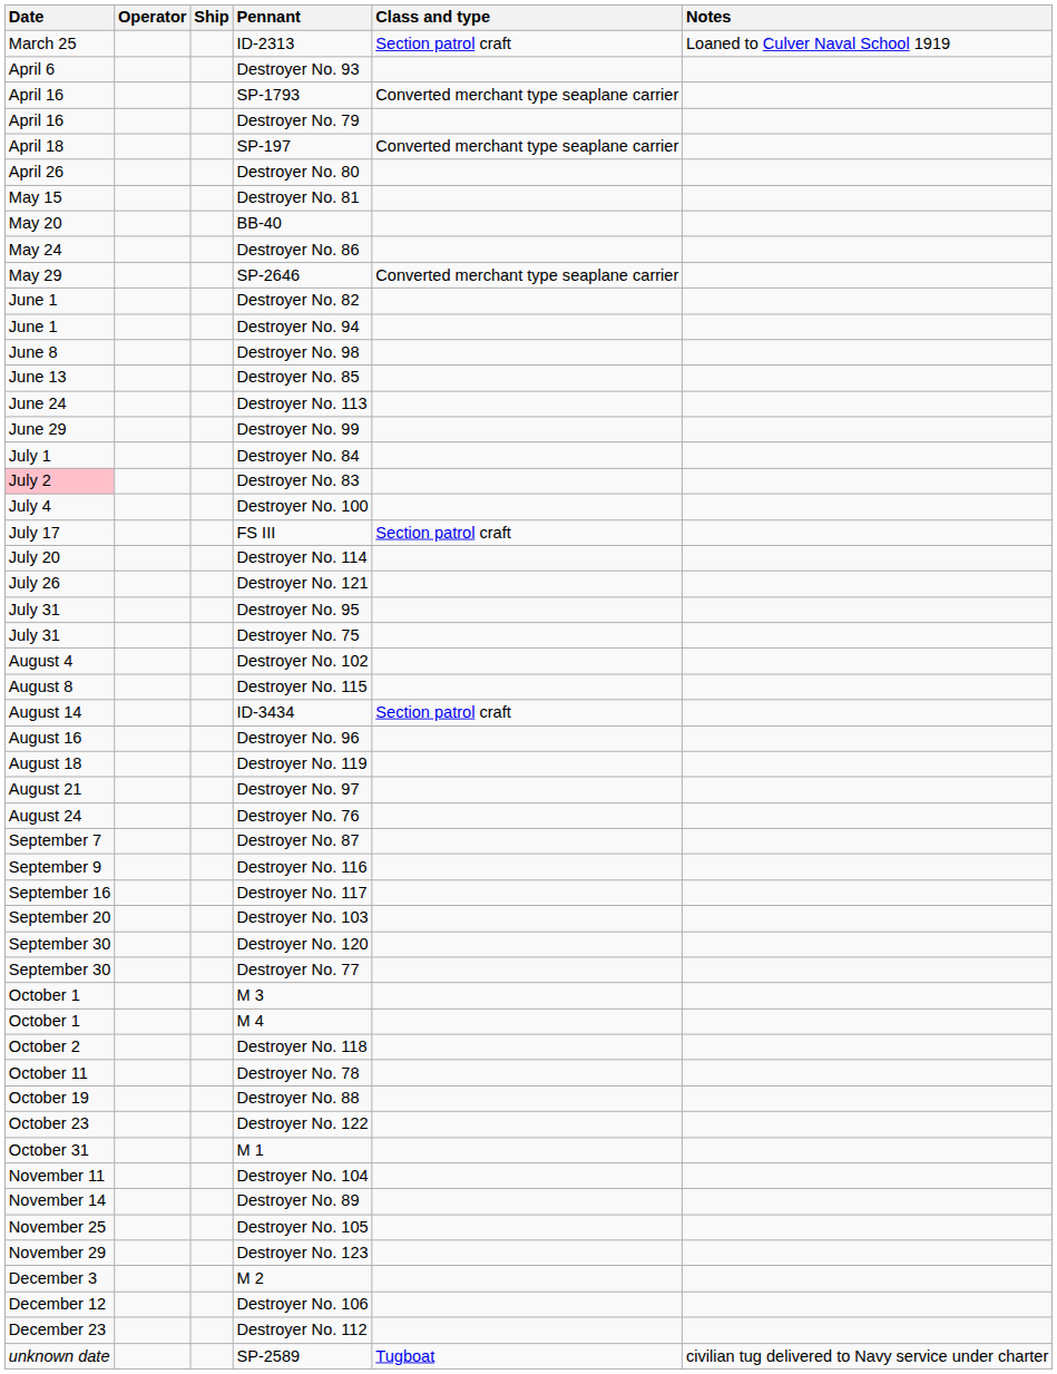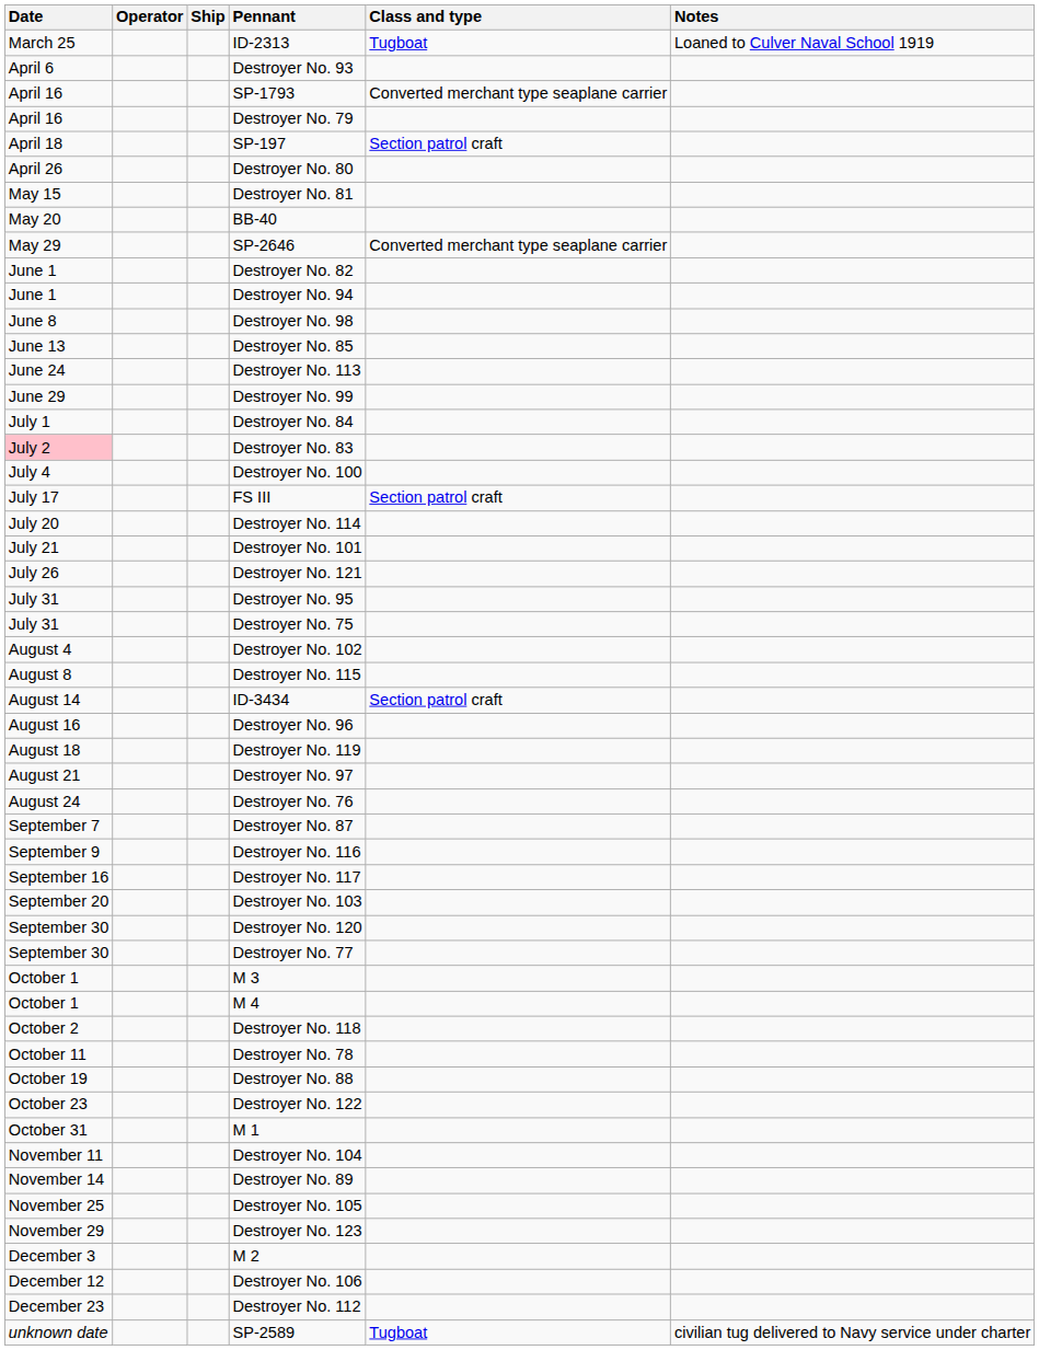ID-2313 | Class and type: Section patrol craft -> Tugboat
SP-197 | Class and type: Converted merchant type seaplane carrier -> Section patrol craft
- row: May 24 | Destroyer No. 86
+ row: July 21 | Destroyer No. 101
